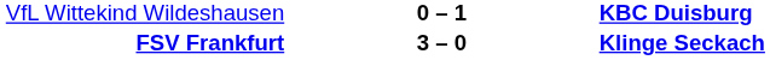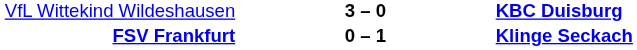VfL Wittekind Wildeshausen | column 2: 0 – 1 -> 3 – 0
FSV Frankfurt | column 2: 3 – 0 -> 0 – 1
